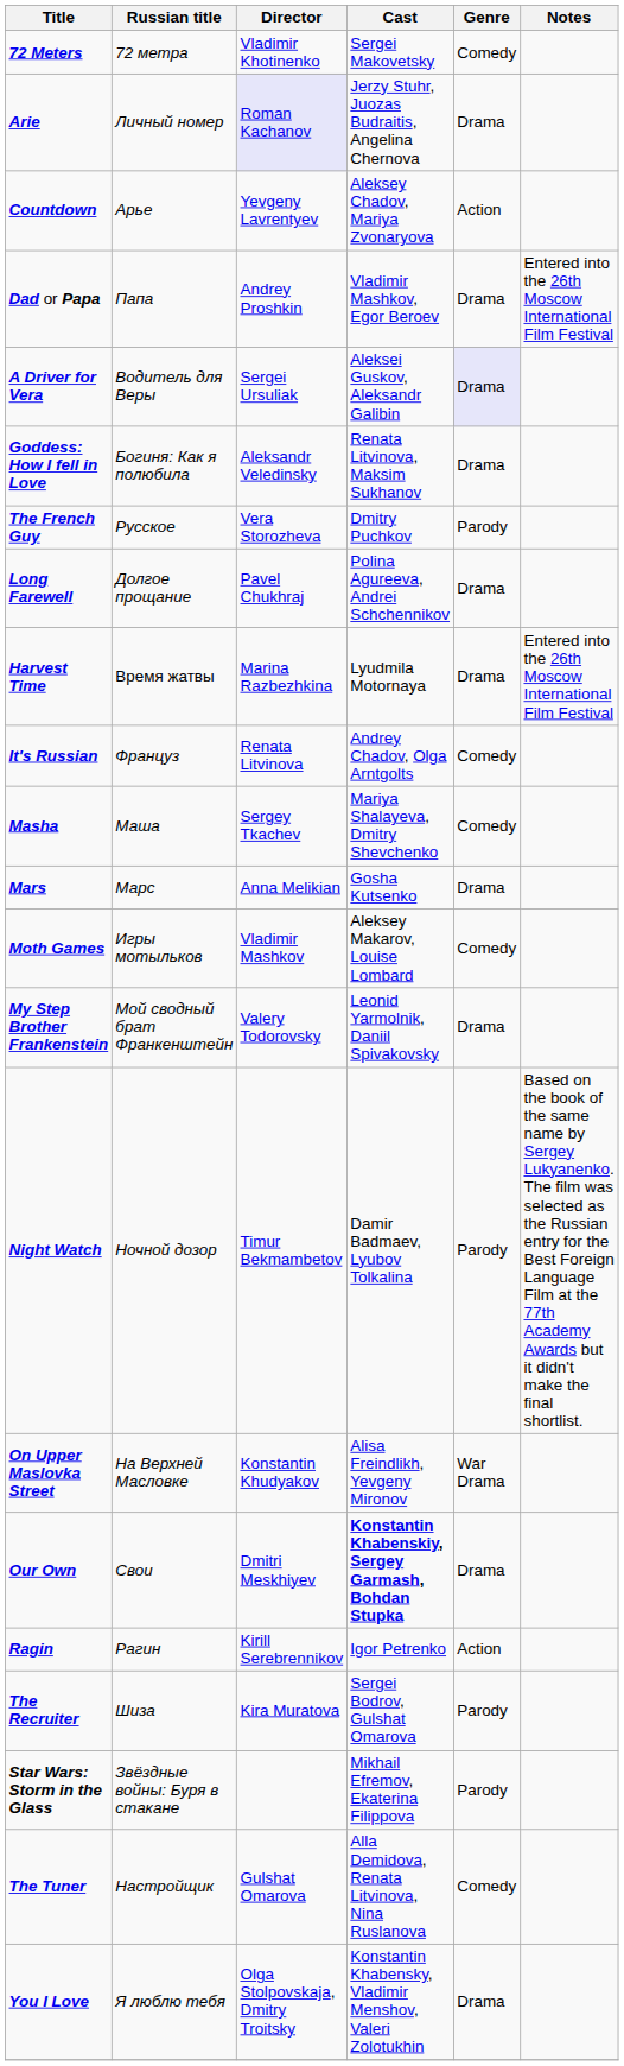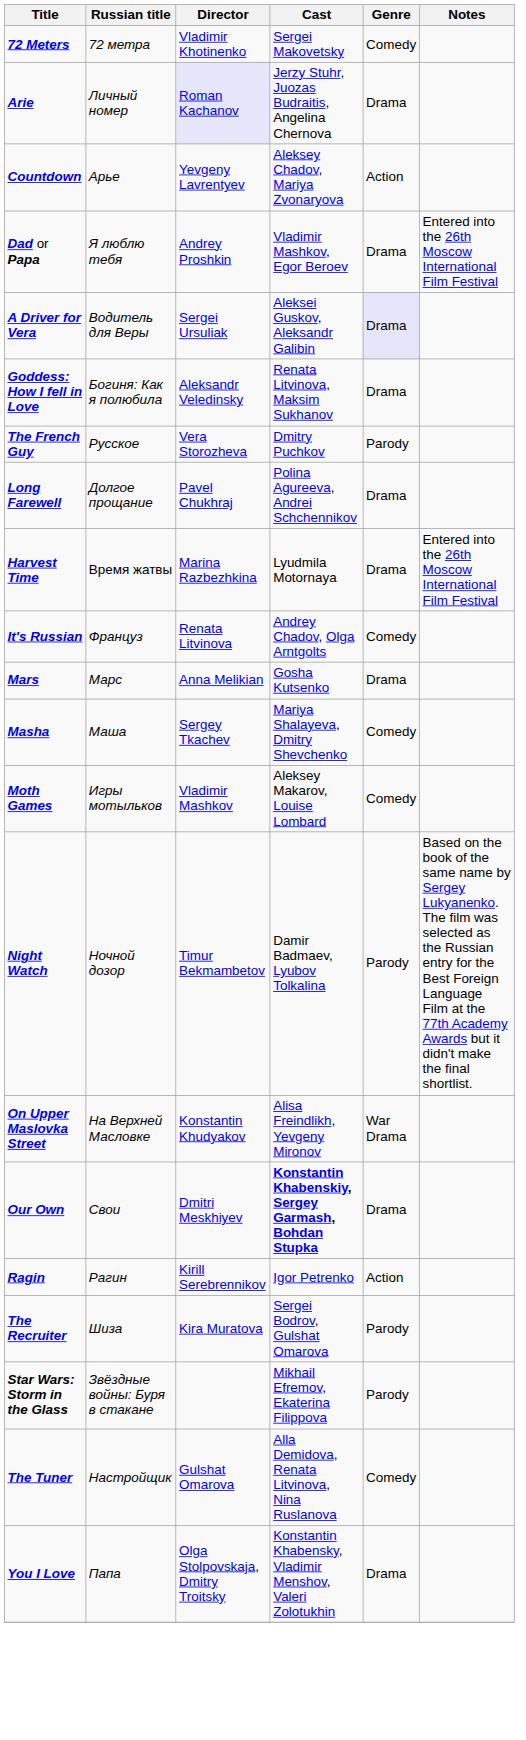Dad or Papa | Russian title: Папа -> Я люблю тебя
rows swapped: Mars <-> Masha
- row: My Step Brother Frankenstein | Мой сводный брат Франкенштейн | Valery Todorovsky | Leonid Yarmolnik, Daniil Spivakovsky | Drama
You I Love | Russian title: Я люблю тебя -> Папа
